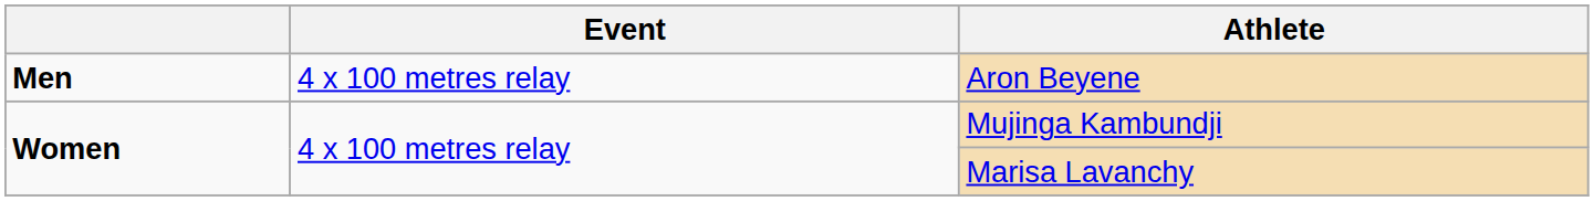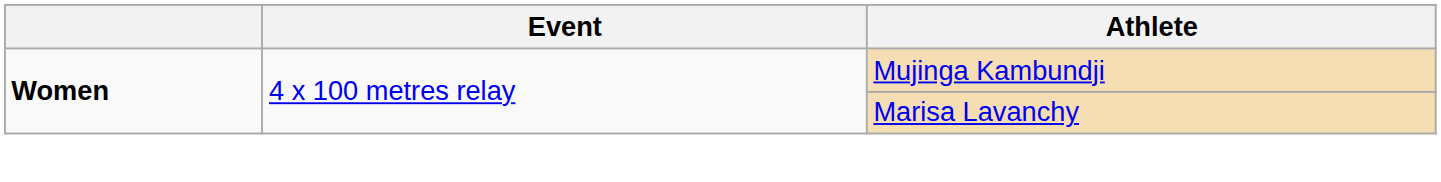- row: Men | 4 x 100 metres relay | Aron Beyene
